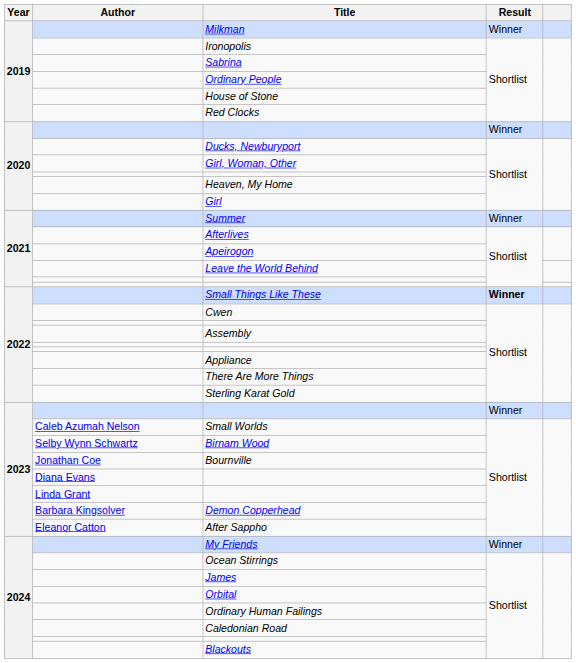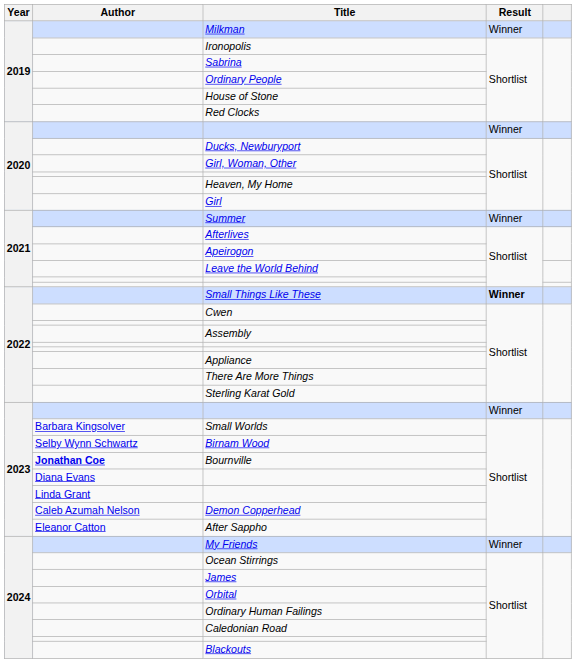Small Worlds | Author: Caleb Azumah Nelson -> Barbara Kingsolver
Bournville | Author: normal -> bold
Demon Copperhead | Author: Barbara Kingsolver -> Caleb Azumah Nelson
